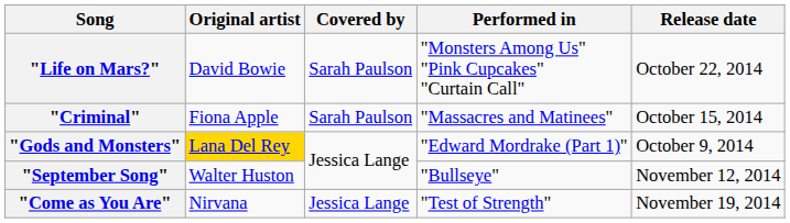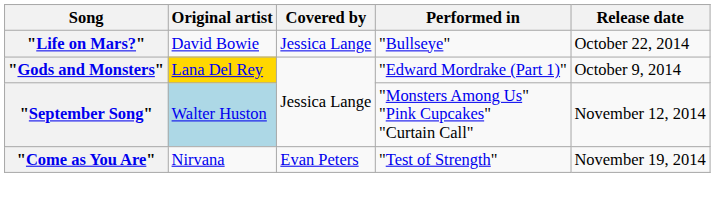"Life on Mars?" | Covered by: Sarah Paulson -> Jessica Lange
"Life on Mars?" | Performed in: "Monsters Among Us" "Pink Cupcakes" "Curtain Call" -> "Bullseye"
- row: "Criminal" | Fiona Apple | Sarah Paulson | "Massacres and Matinees" | October 15, 2014
"September Song" | Original artist: no background -> lightblue background
"September Song" | Performed in: "Bullseye" -> "Monsters Among Us" "Pink Cupcakes" "Curtain Call"
"Come as You Are" | Covered by: Jessica Lange -> Evan Peters
